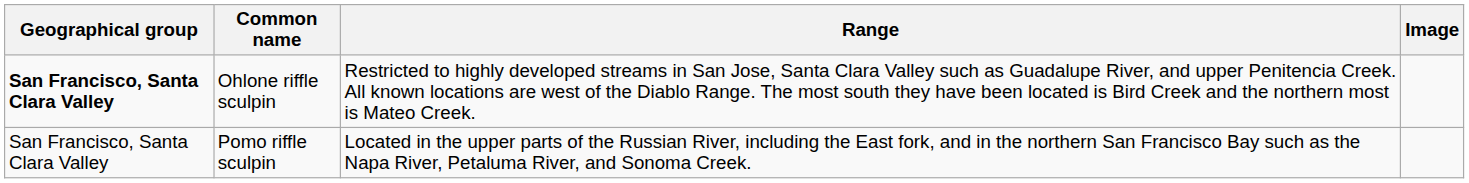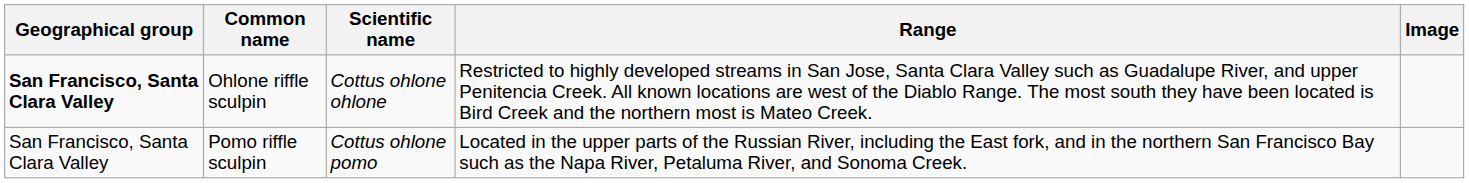+ column: Scientific name | Cottus ohlone ohlone | Cottus ohlone pomo
